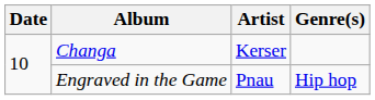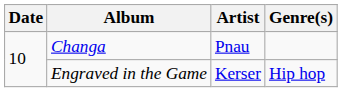Changa | Artist: Kerser -> Pnau
Engraved in the Game | Artist: Pnau -> Kerser
